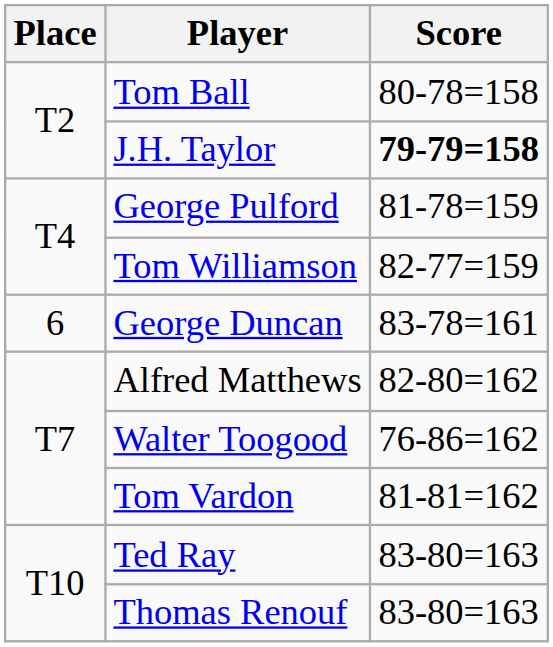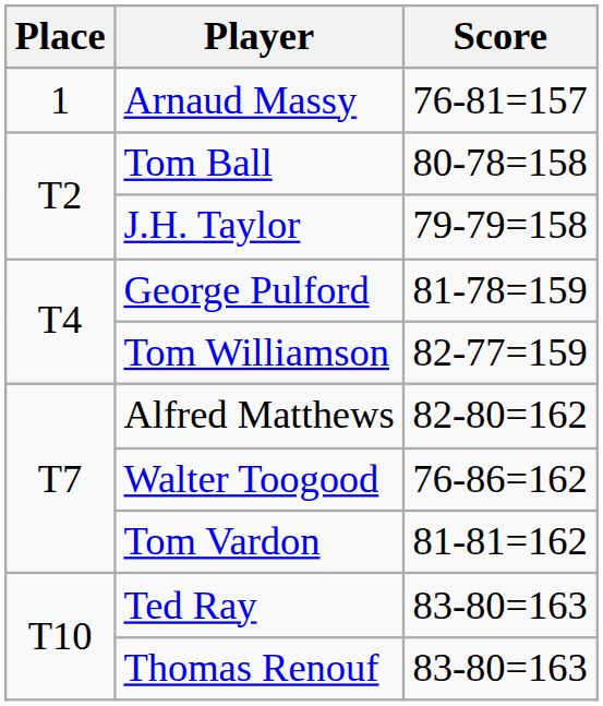+ row: 1 | Arnaud Massy | 76-81=157
J.H. Taylor | Score: bold -> normal
- row: 6 | George Duncan | 83-78=161
